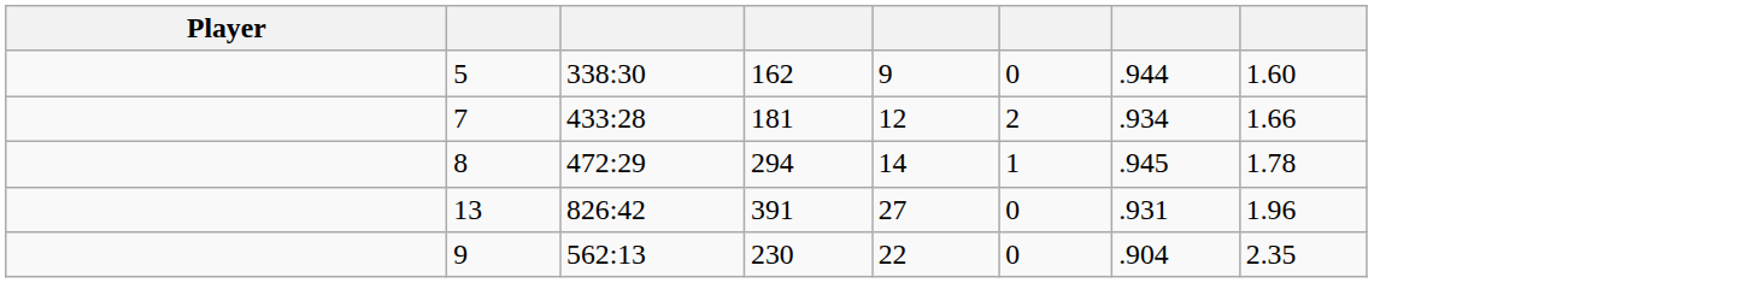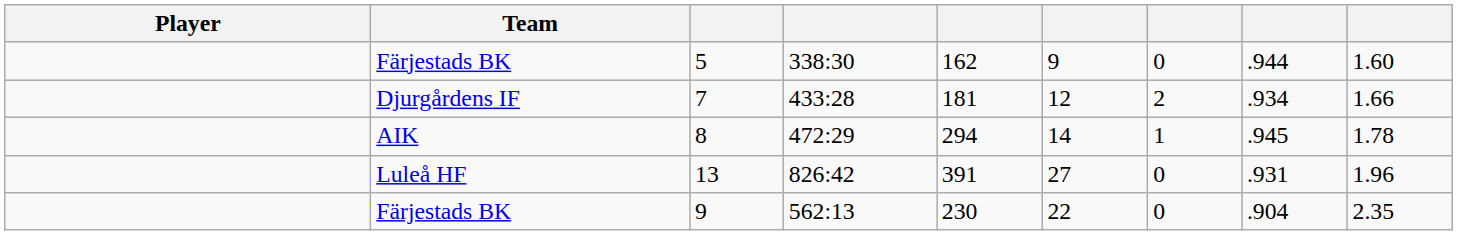+ column: Team | Färjestads BK | Djurgårdens IF | AIK | Luleå HF | Färjestads BK
